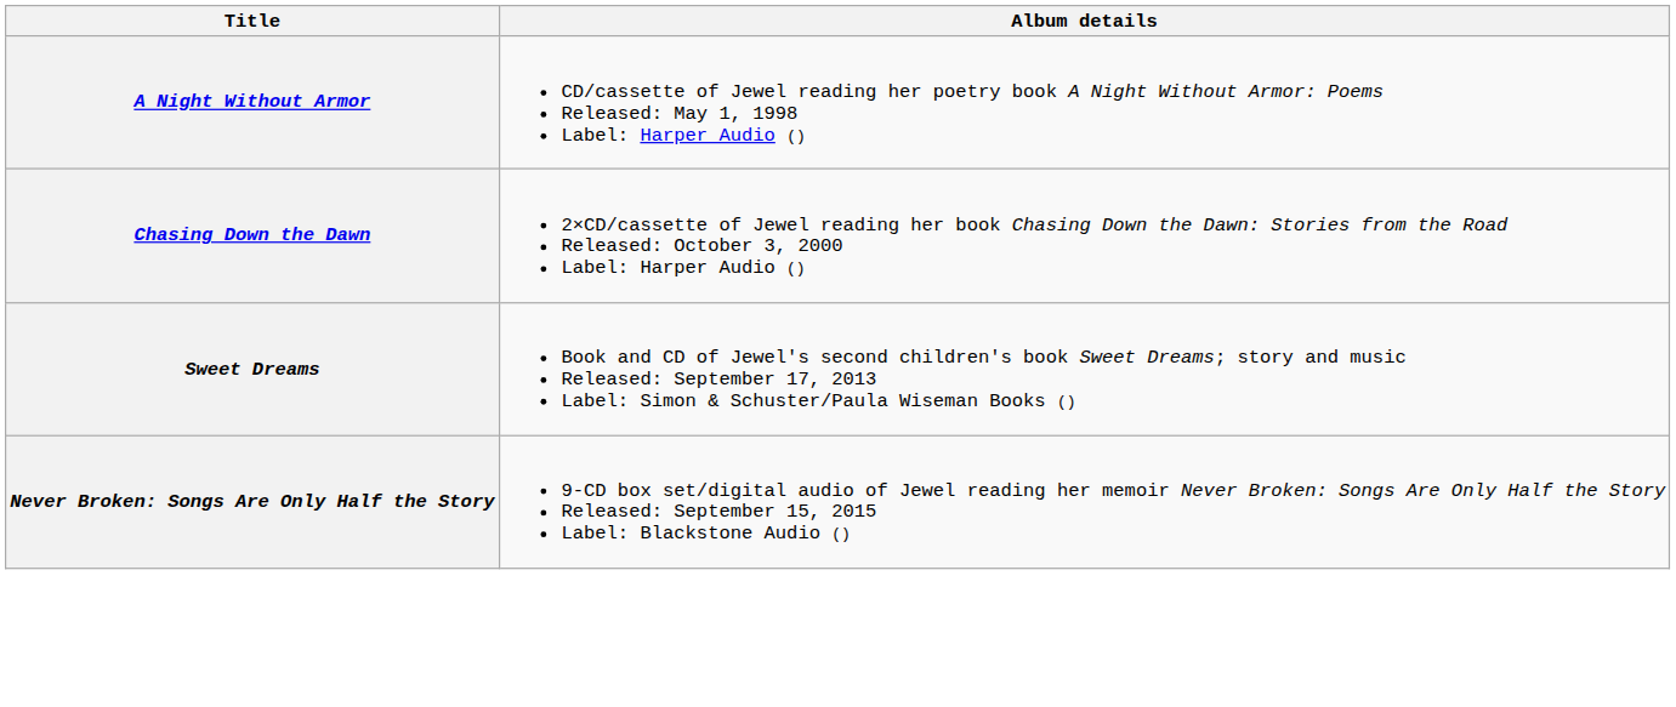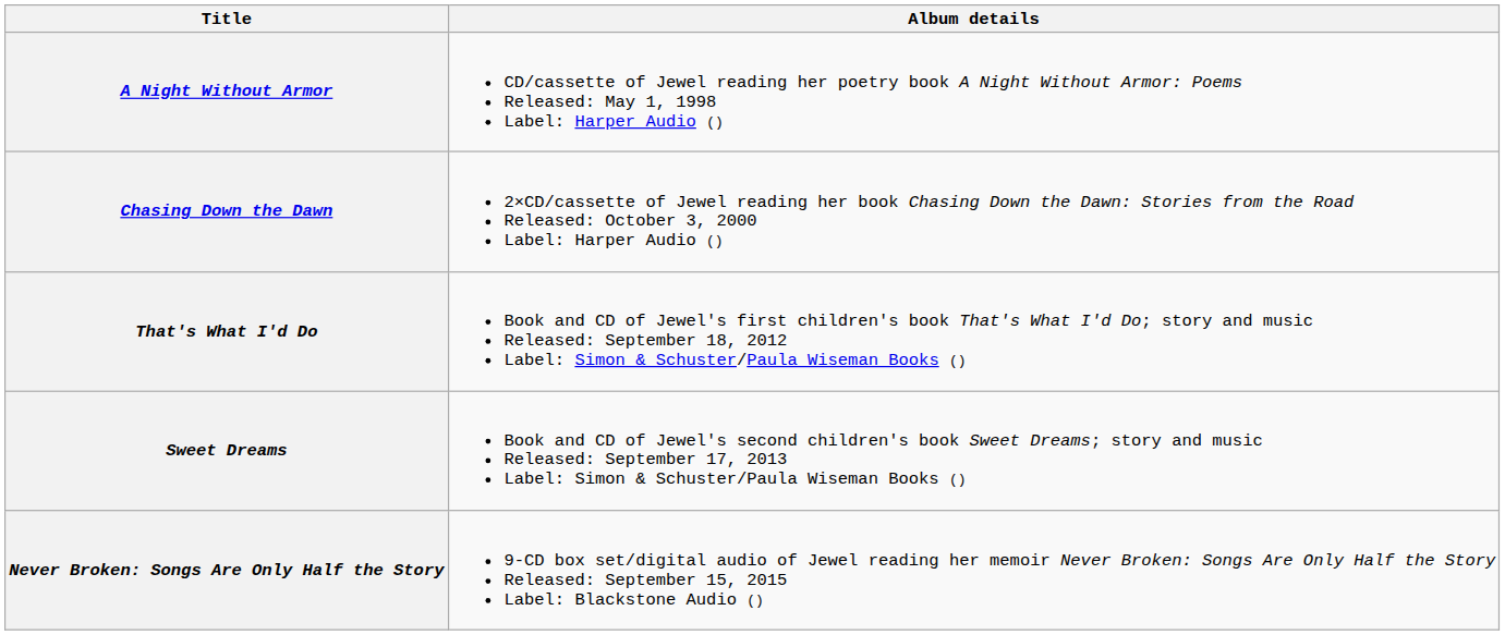+ row: That's What I'd Do | Book and CD of Jewel's first children's book That's What I'd Do; story and music Released: September 18, 2012 Label: Simon & Schuster/Paula Wiseman Books ()
